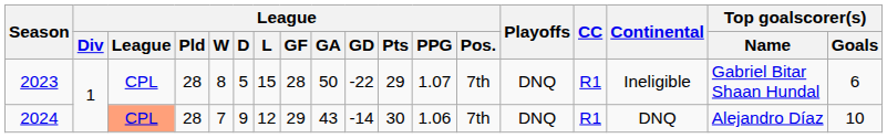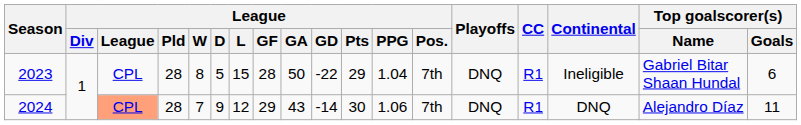2023 | League / PPG: 1.07 -> 1.04
2024 | Top goalscorer(s) / Goals: 10 -> 11
